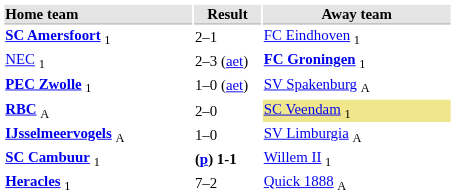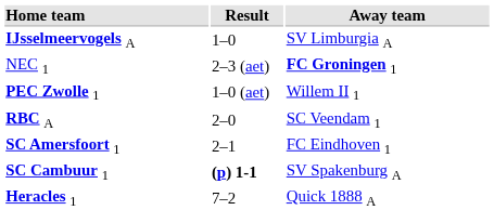rows swapped: IJsselmeervogels A <-> SC Amersfoort 1
PEC Zwolle 1 | Away team: SV Spakenburg A -> Willem II 1
RBC A | Away team: khaki background -> no background
SC Cambuur 1 | Away team: Willem II 1 -> SV Spakenburg A
